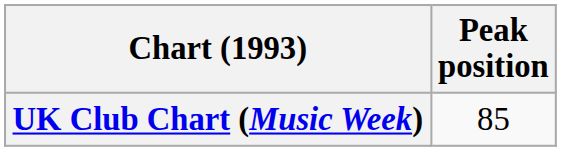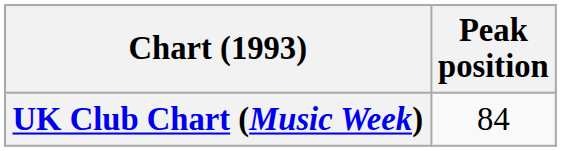UK Club Chart (Music Week) | Peak position: 85 -> 84
